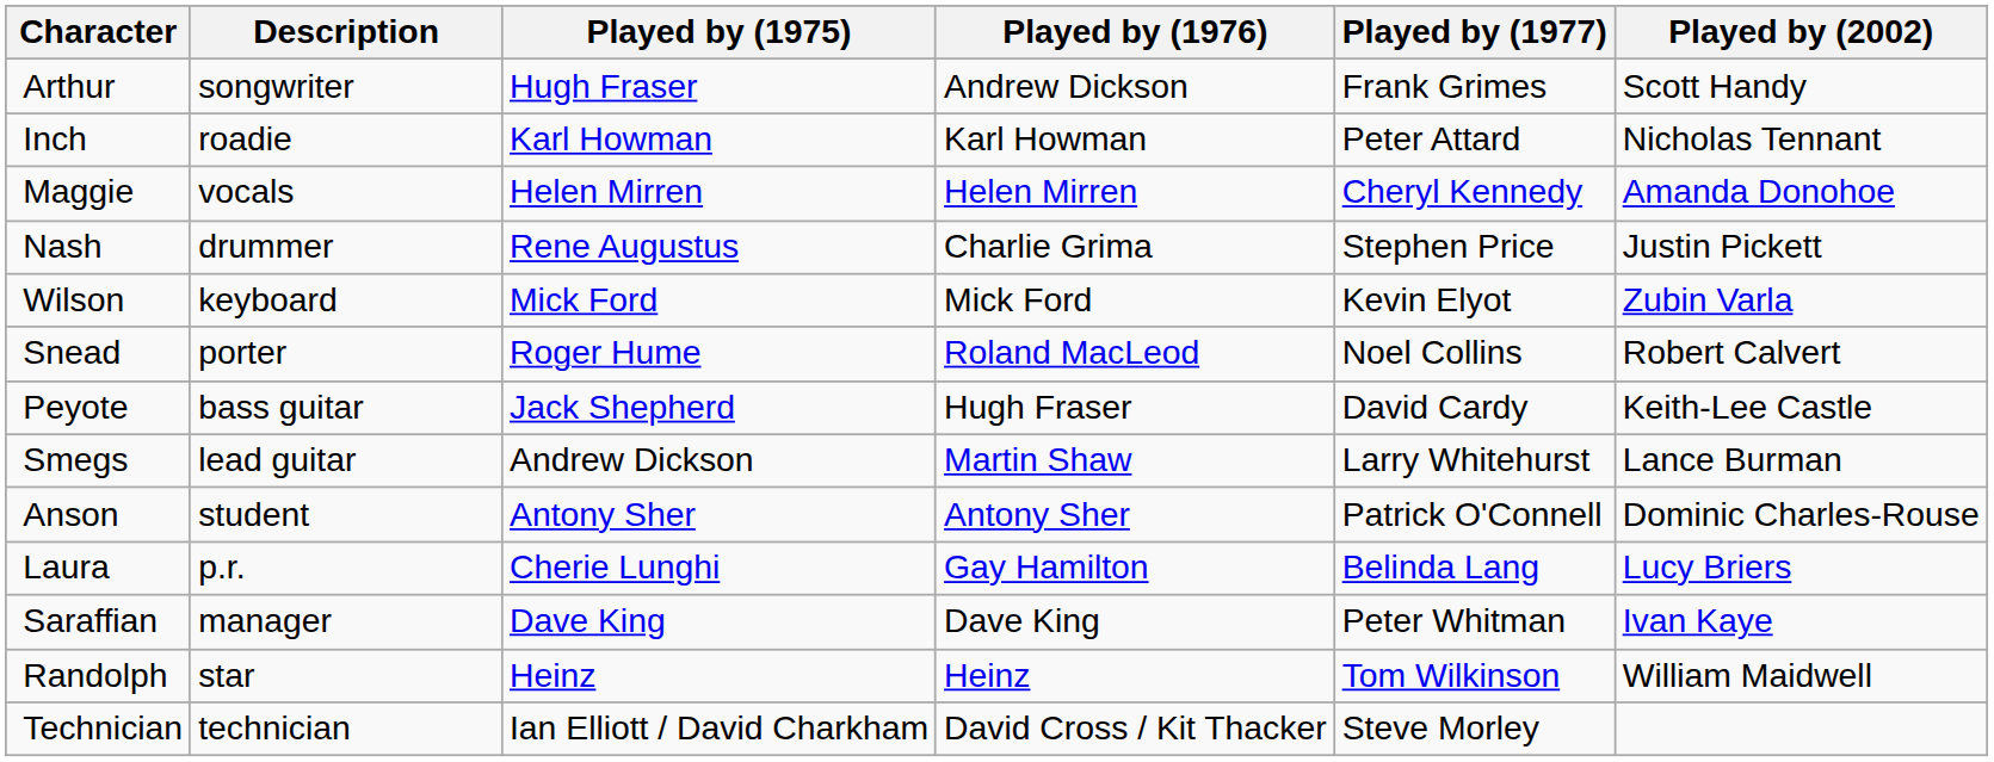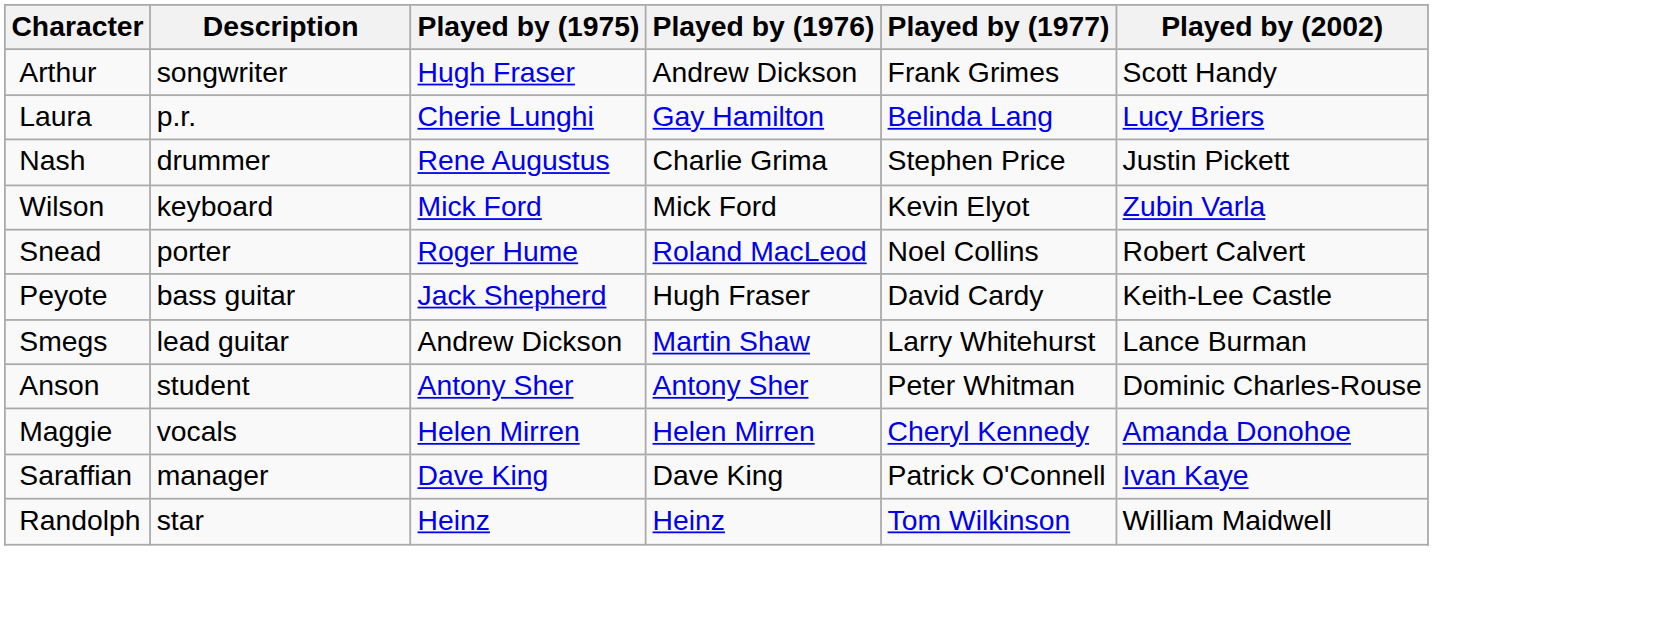- row: Inch | roadie | Karl Howman | Karl Howman | Peter Attard | Nicholas Tennant
rows swapped: Laura <-> Maggie
Anson | Played by (1977): Patrick O'Connell -> Peter Whitman
Saraffian | Played by (1977): Peter Whitman -> Patrick O'Connell
- row: Technician | technician | Ian Elliott / David Charkham | David Cross / Kit Thacker | Steve Morley
